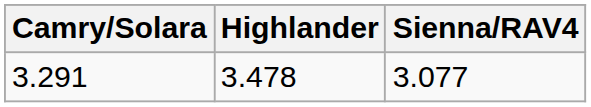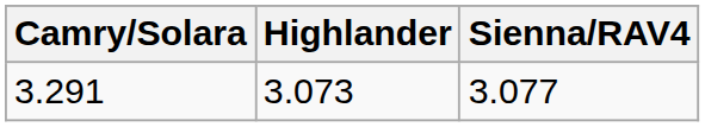3.291 | Highlander: 3.478 -> 3.073
